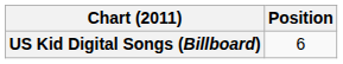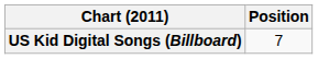US Kid Digital Songs (Billboard) | Position: 6 -> 7
